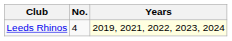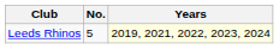Leeds Rhinos | No.: 4 -> 5
